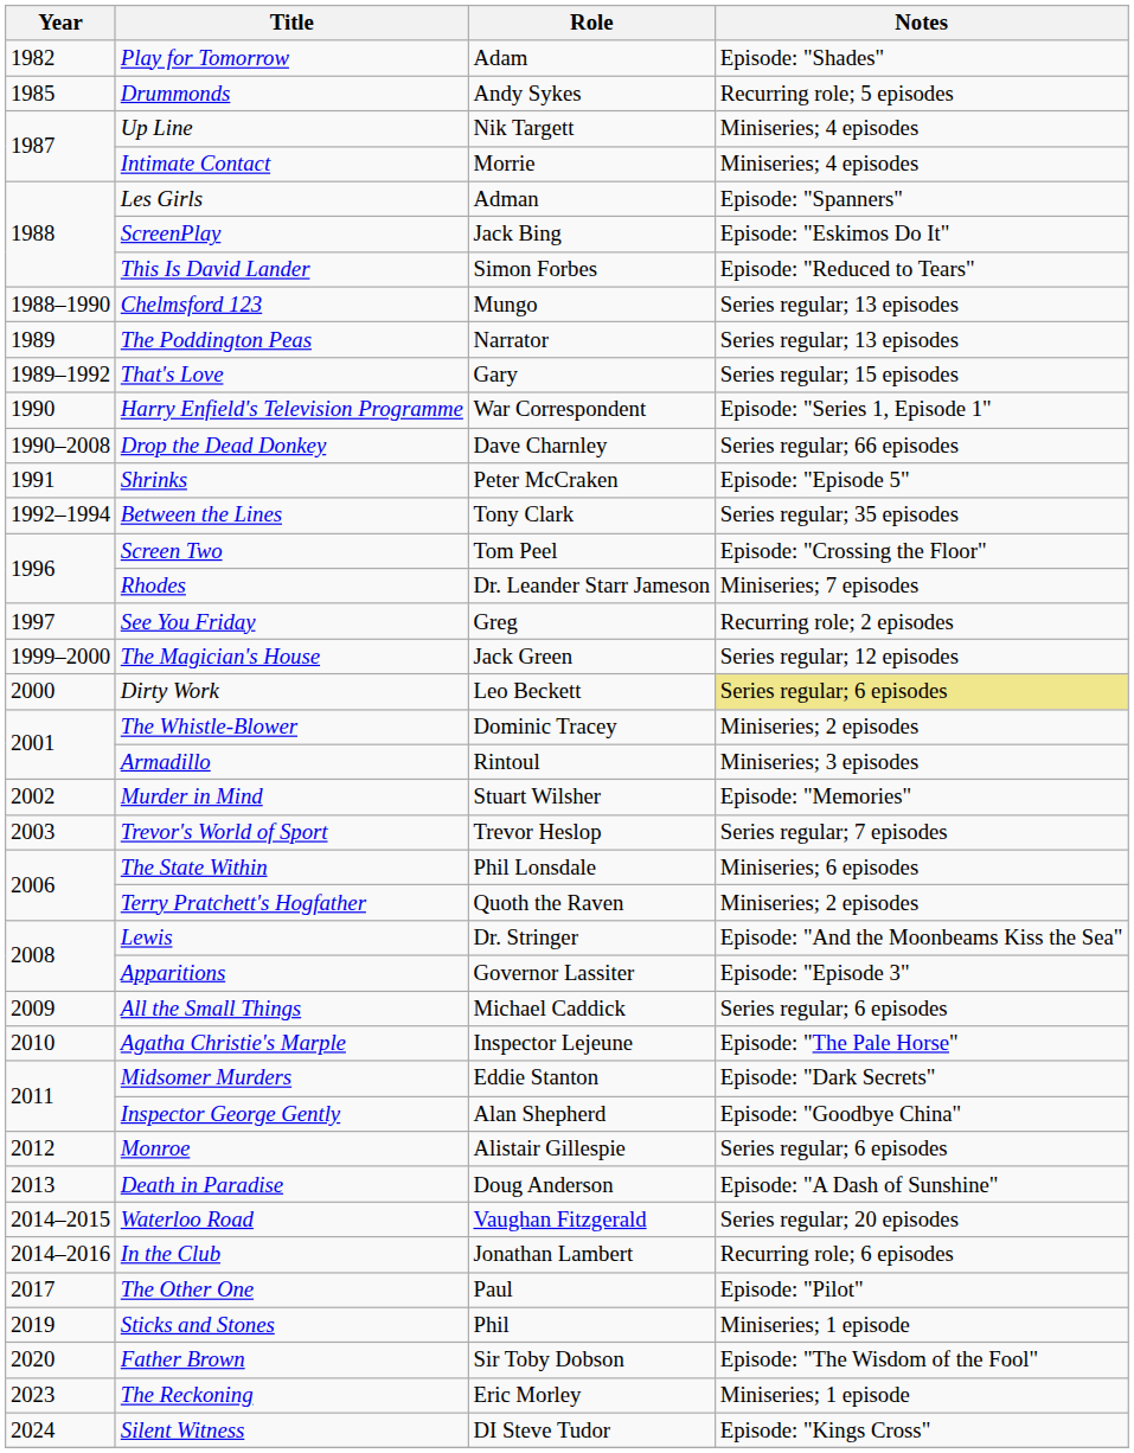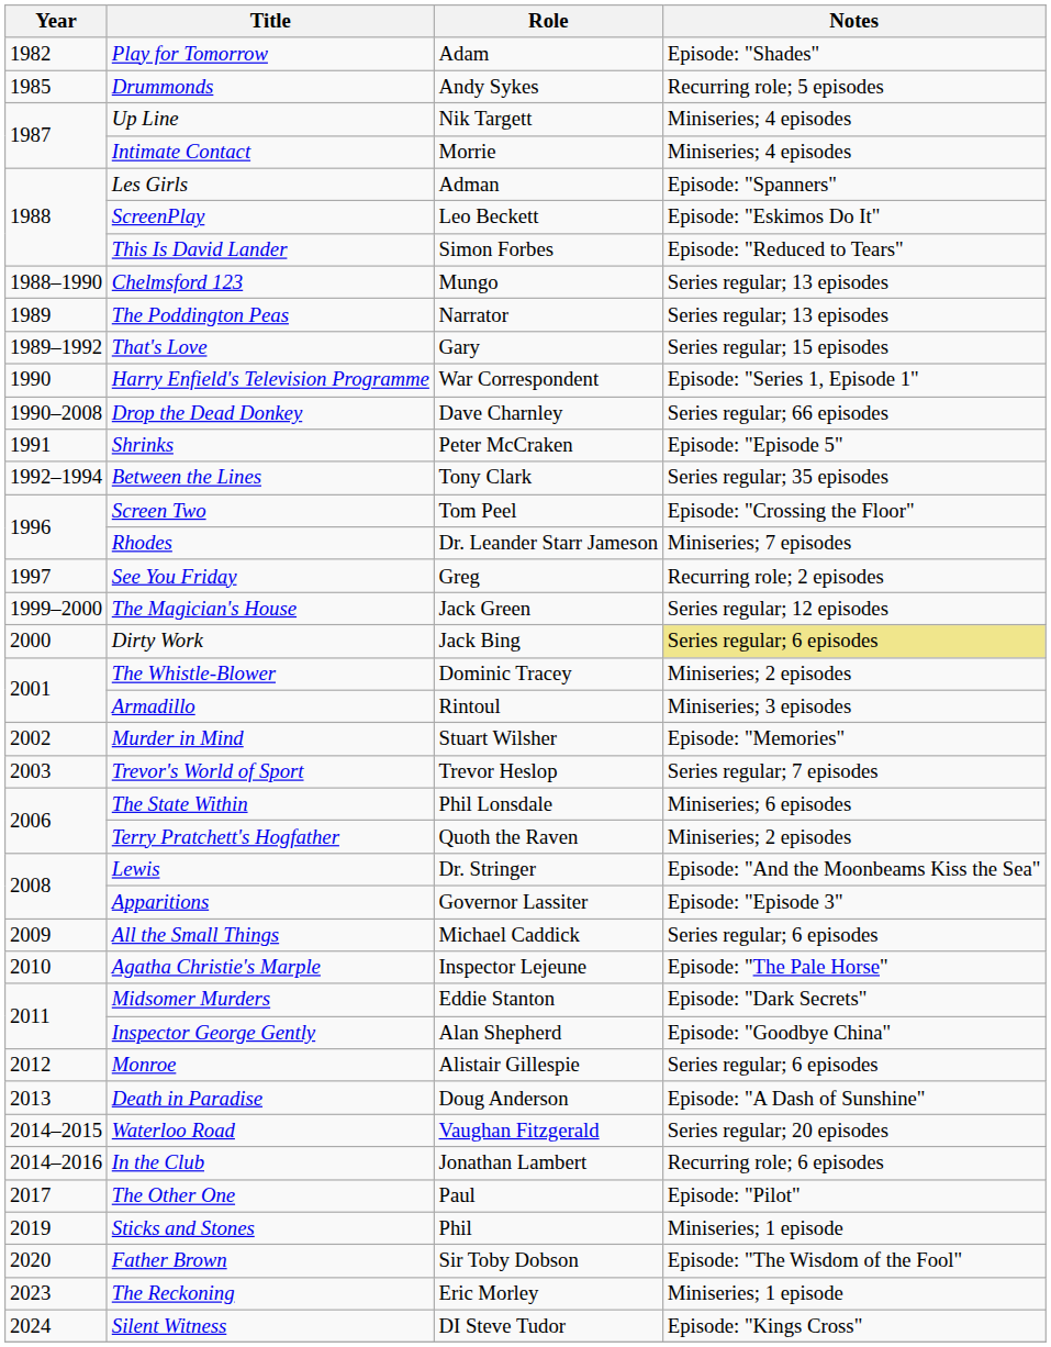ScreenPlay | Role: Jack Bing -> Leo Beckett
Dirty Work | Role: Leo Beckett -> Jack Bing
